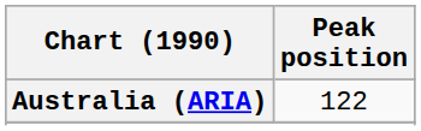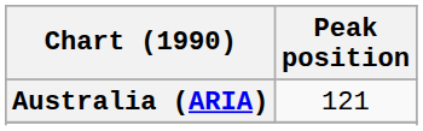Australia (ARIA) | Peak position: 122 -> 121
